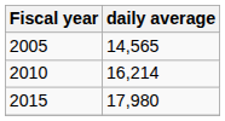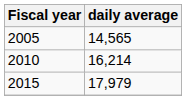2015 | daily average: 17,980 -> 17,979
